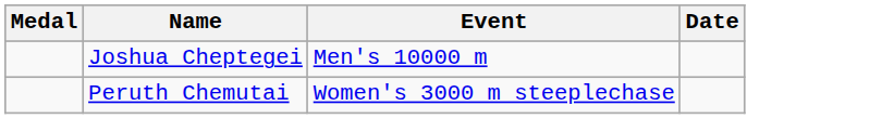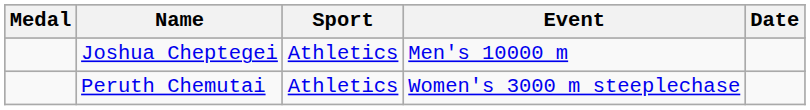+ column: Sport | Athletics | Athletics
